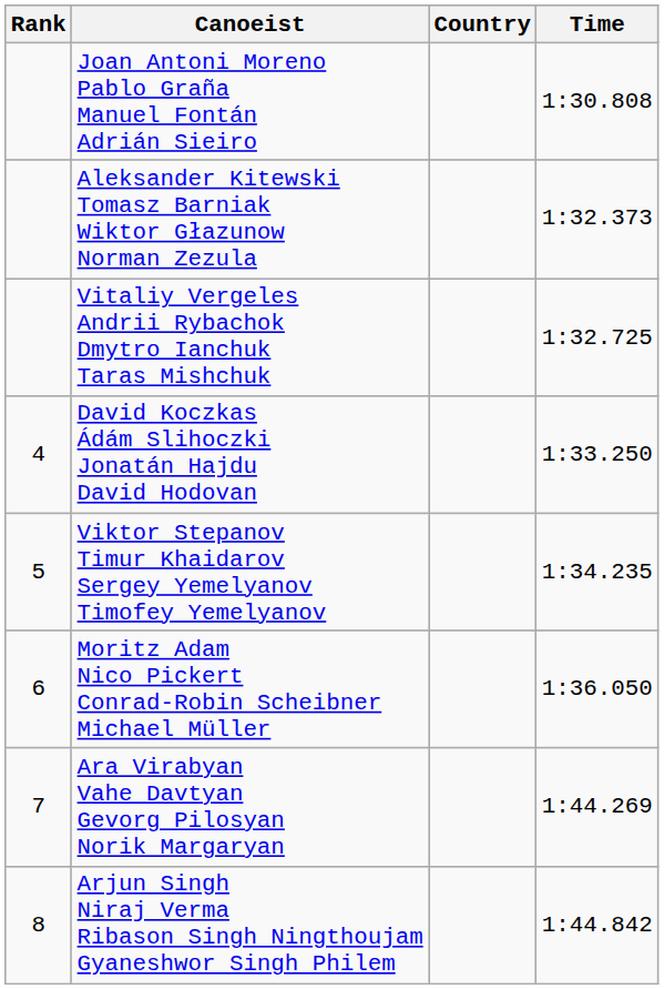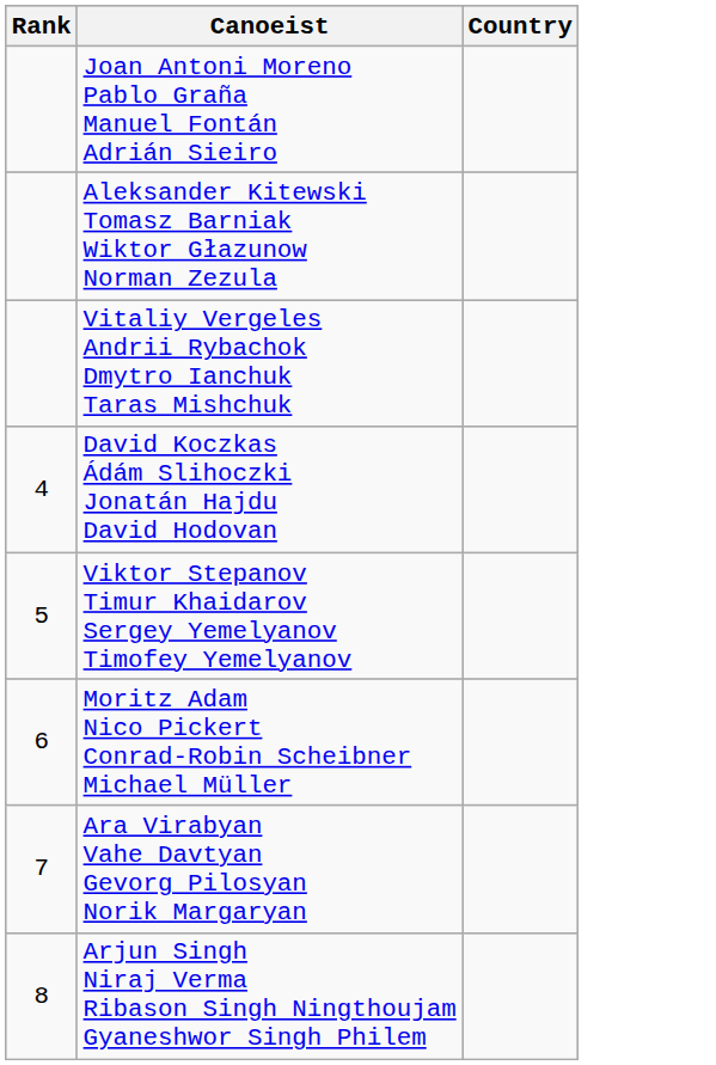- column: Time | 1:30.808 | 1:32.373 | 1:32.725 | 1:33.250 | 1:34.235 | 1:36.050 | 1:44.269 | 1:44.842
